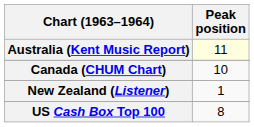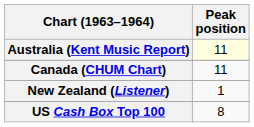Canada (CHUM Chart) | Peak position: 10 -> 11
